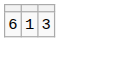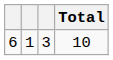+ column: Total | 10
